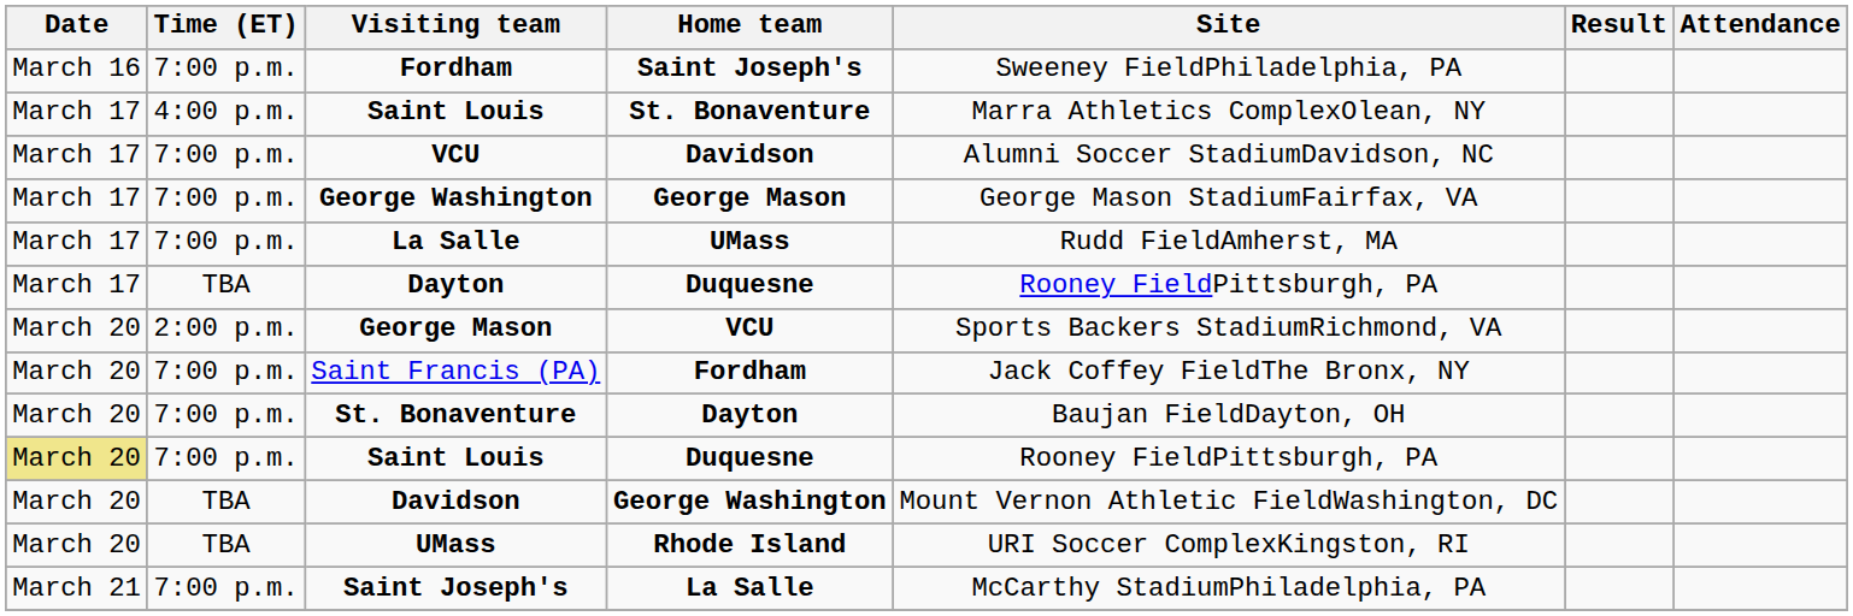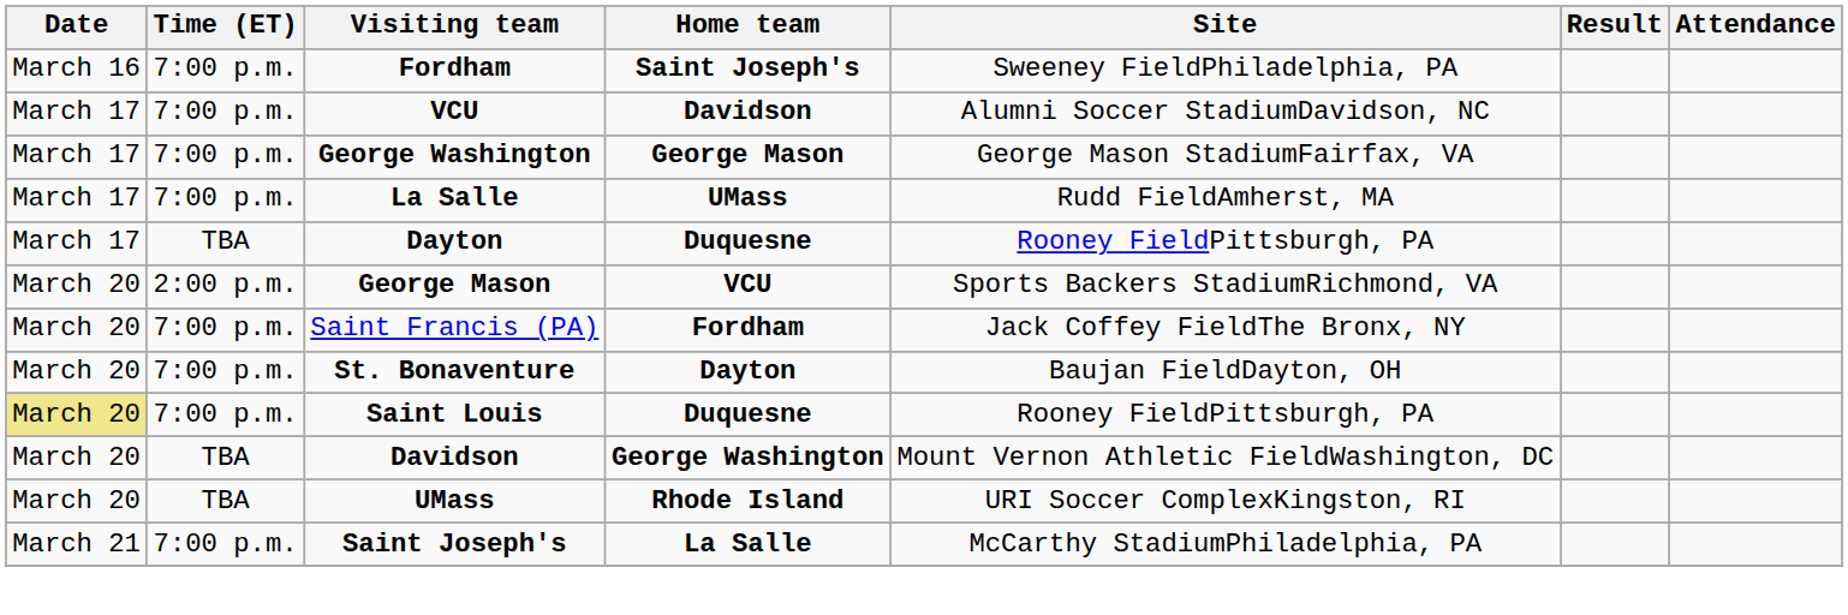- row: March 17 | 4:00 p.m. | Saint Louis | St. Bonaventure | Marra Athletics ComplexOlean, NY
